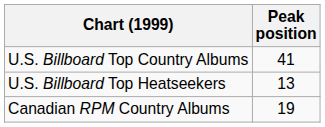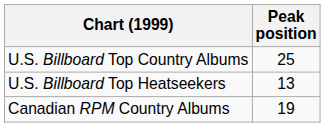U.S. Billboard Top Country Albums | Peak position: 41 -> 25
